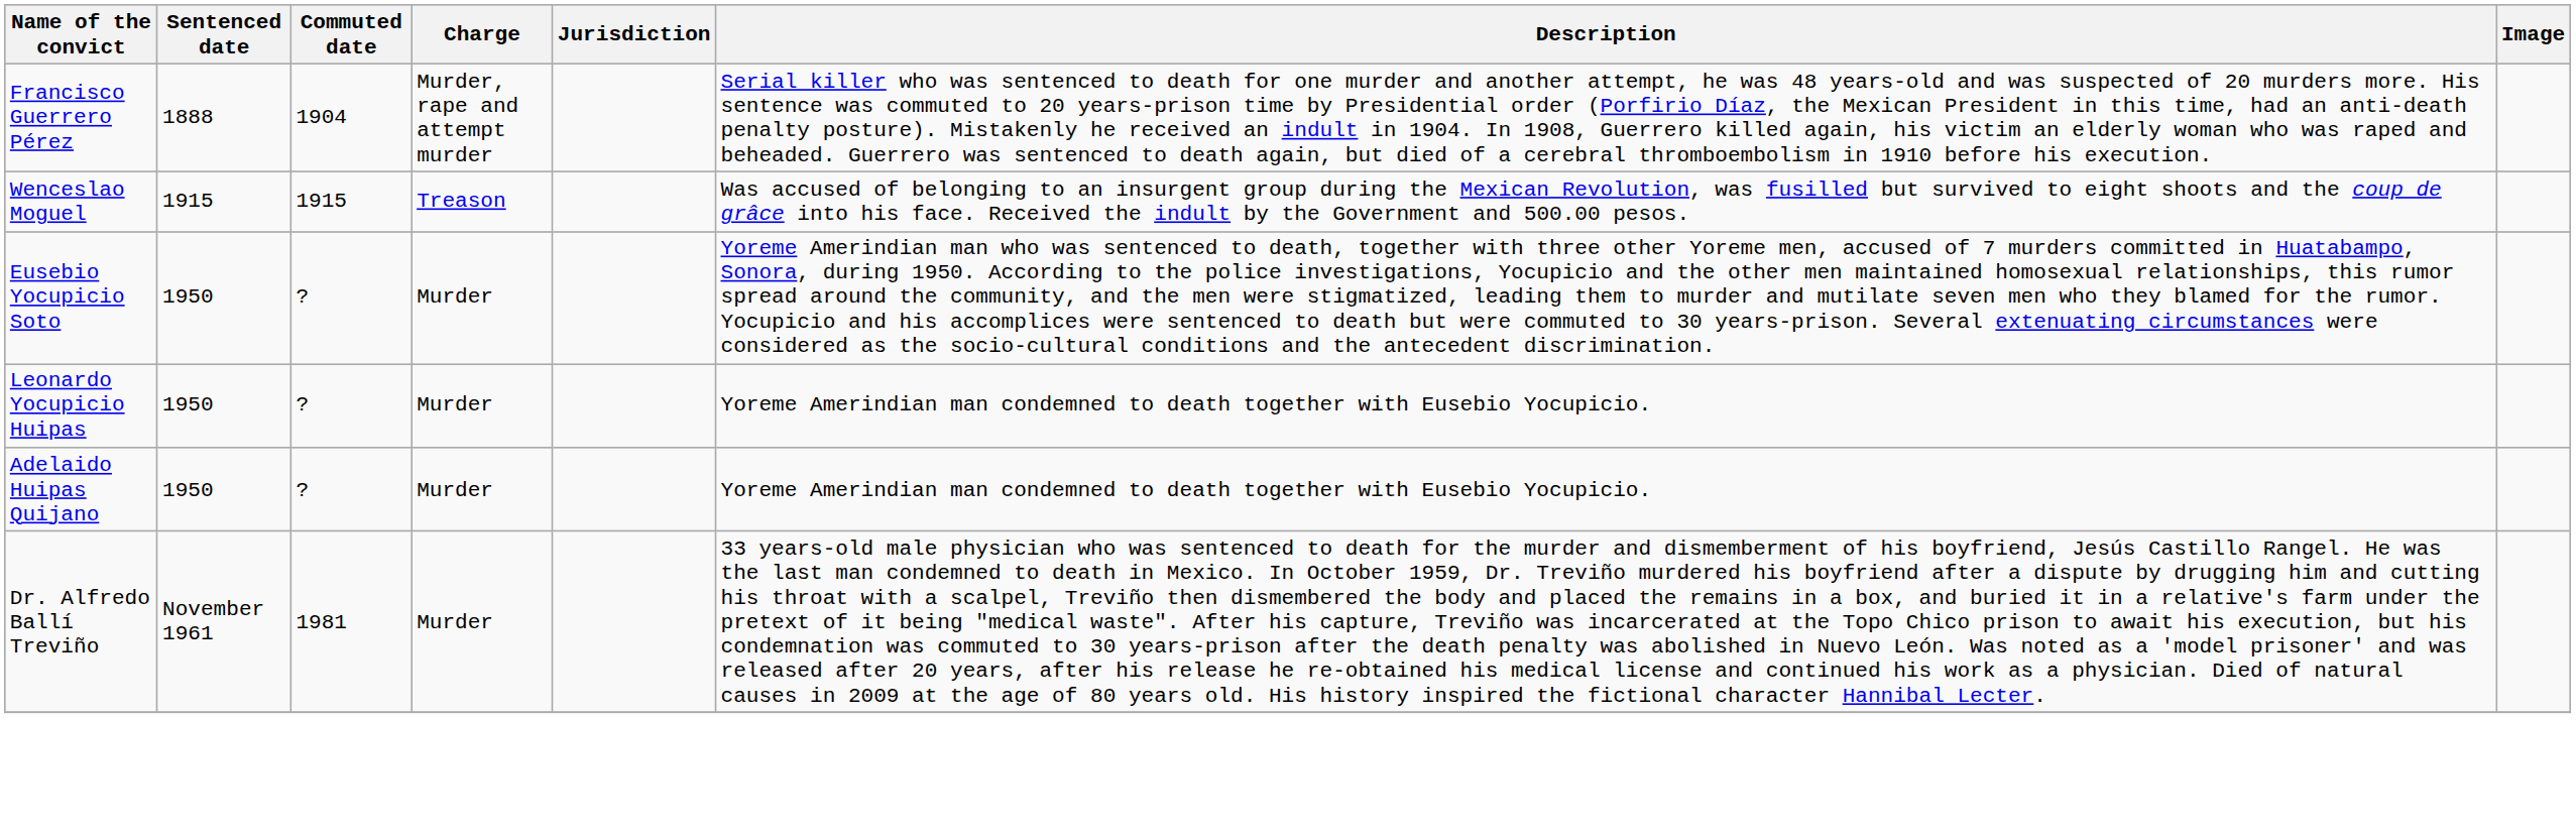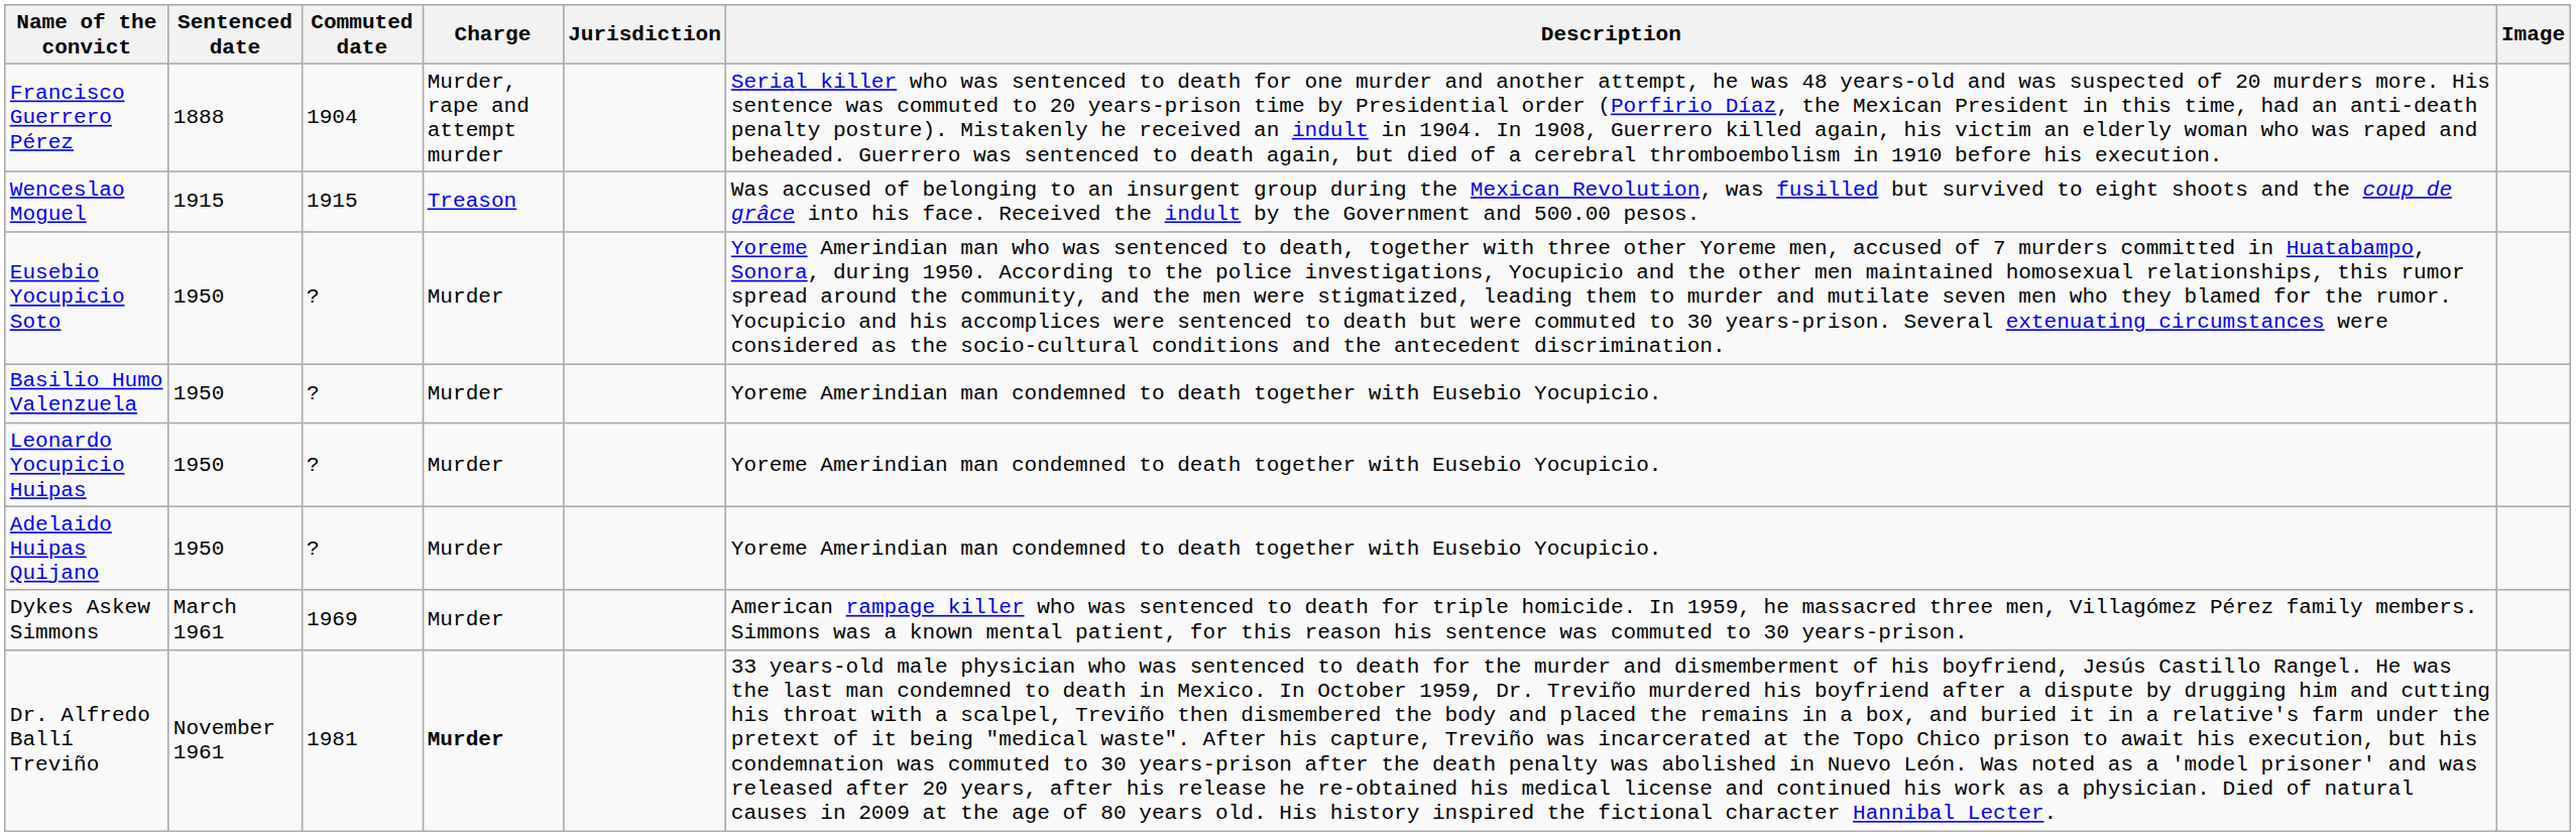+ row: Basilio Humo Valenzuela | 1950 | ? | Murder | Yoreme Amerindian man condemned to death together with Eusebio Yocupicio.
+ row: Dykes Askew Simmons | March 1961 | 1969 | Murder | American rampage killer who was sentenced to death for triple homicide. In 1959, he massacred three men, Villagómez Pérez family members. Simmons was a known mental patient, for this reason his sentence was commuted to 30 years-prison.
Dr. Alfredo Ballí Treviño | Charge: normal -> bold
